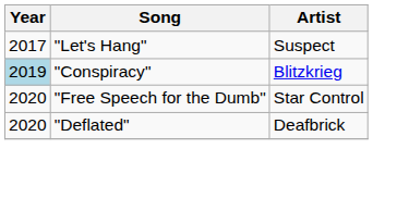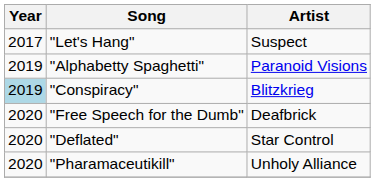+ row: 2019 | "Alphabetty Spaghetti" | Paranoid Visions
"Free Speech for the Dumb" | Artist: Star Control -> Deafbrick
"Deflated" | Artist: Deafbrick -> Star Control
+ row: 2020 | "Pharamaceutikill" | Unholy Alliance
